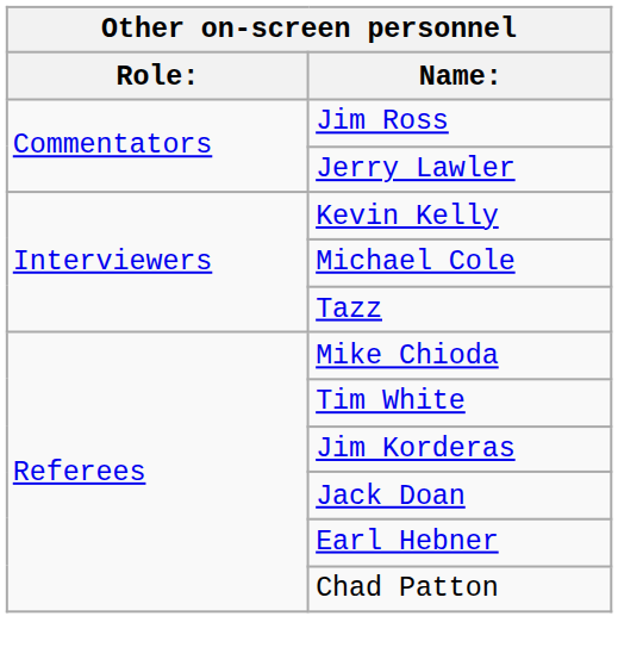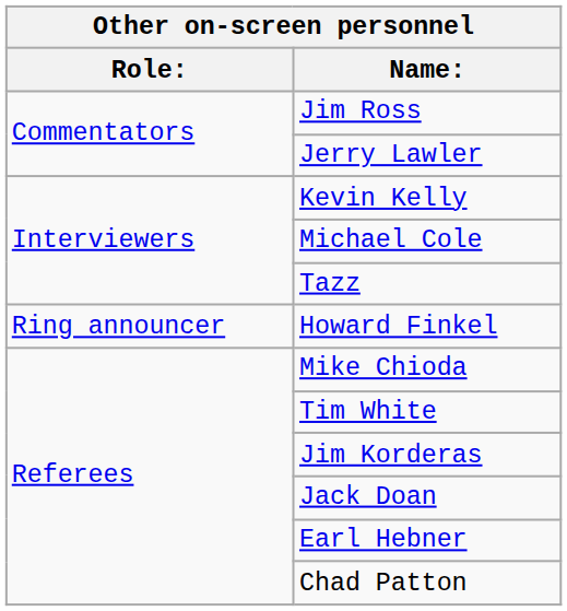+ row: Ring announcer | Howard Finkel
